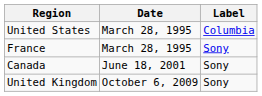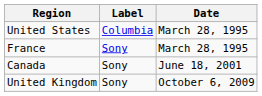columns swapped: Date <-> Label
